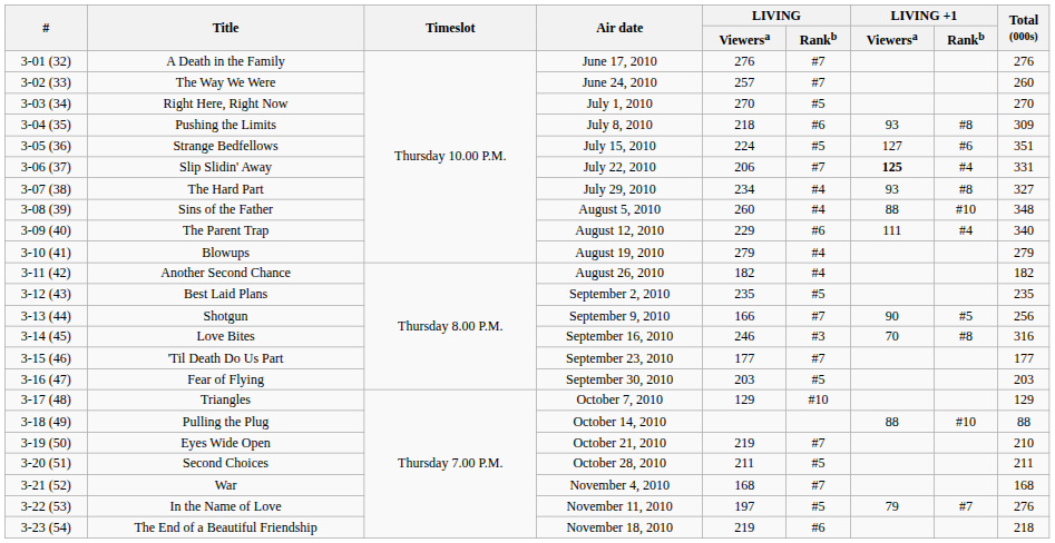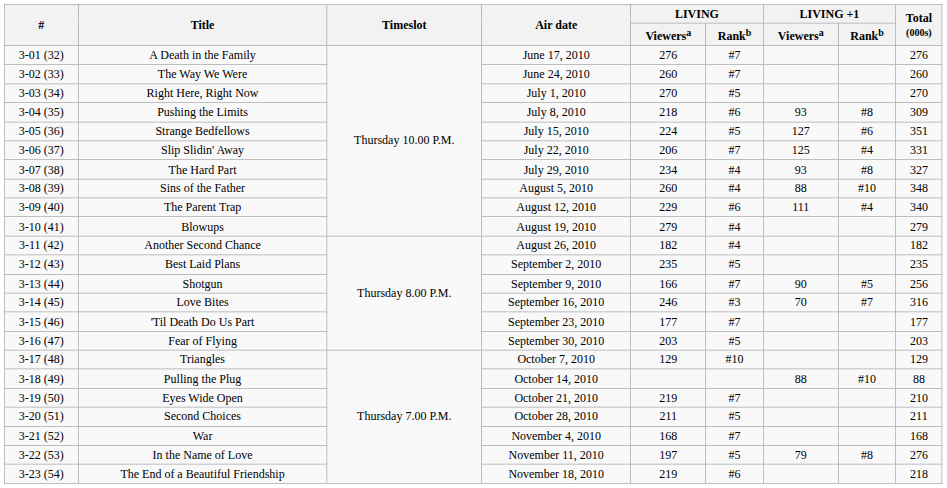The Way We Were | LIVING / Viewersa: 257 -> 260
Slip Slidin' Away | LIVING +1 / Viewersa: bold -> normal
Love Bites | LIVING +1 / Rankb: #8 -> #7
In the Name of Love | LIVING +1 / Rankb: #7 -> #8
